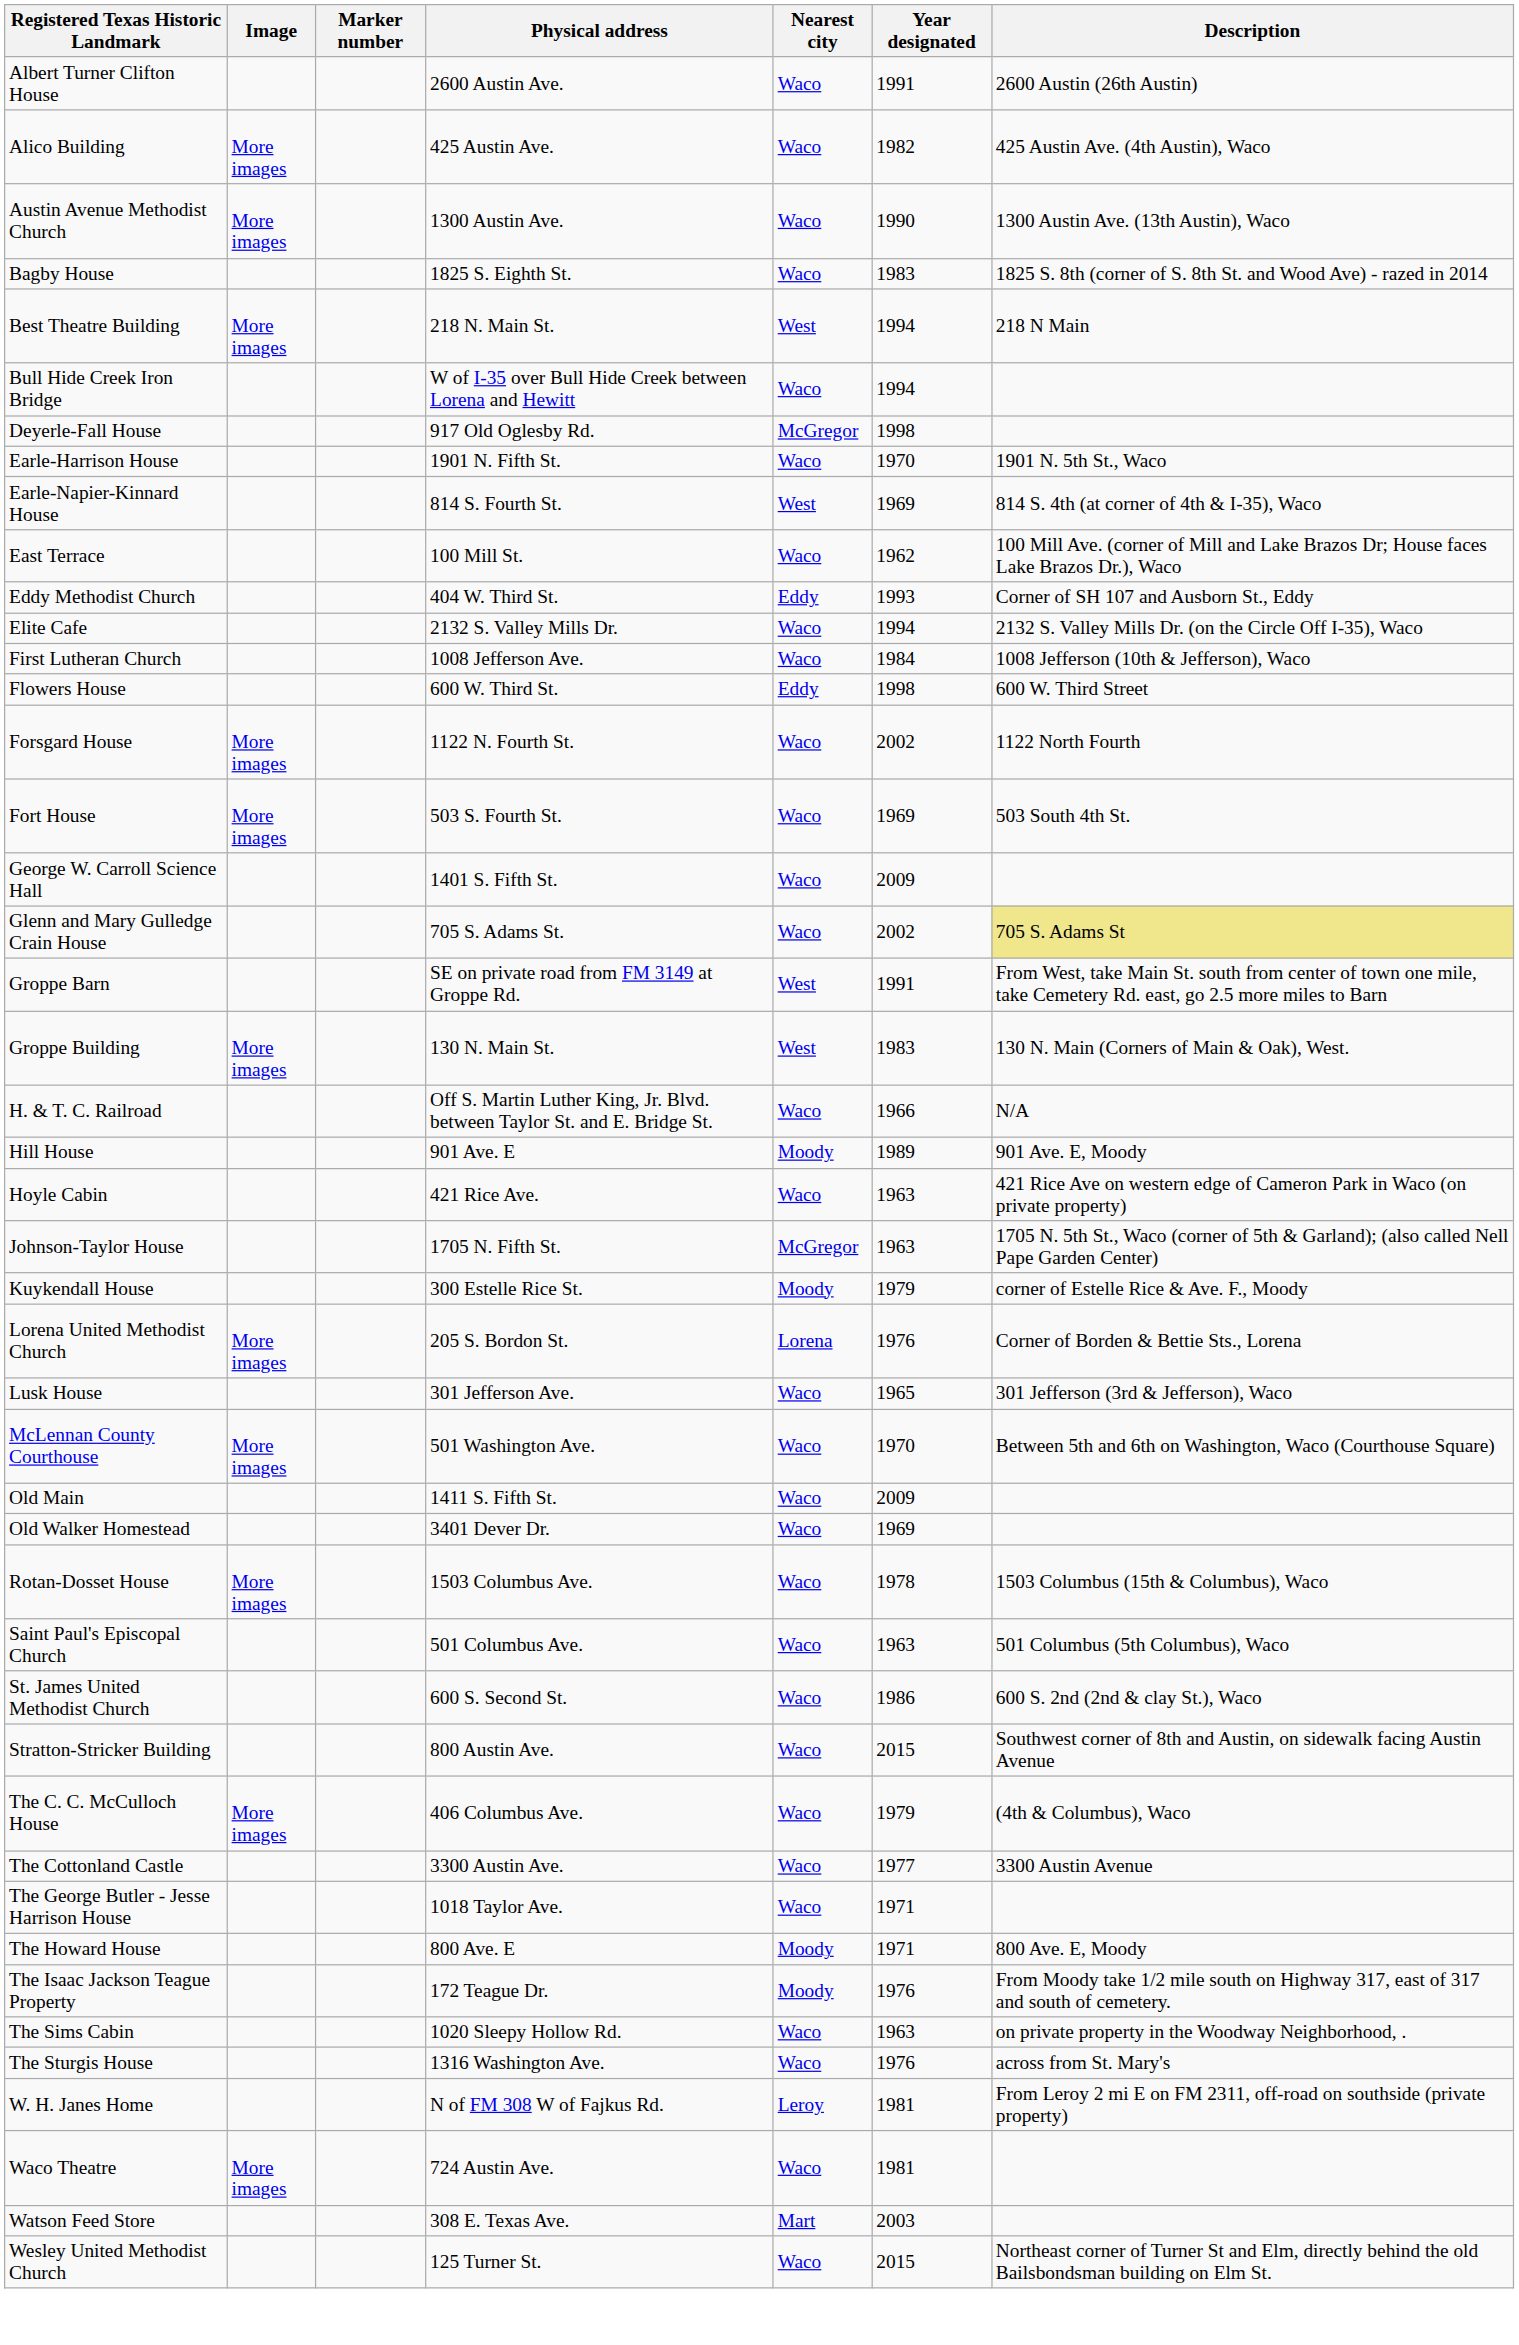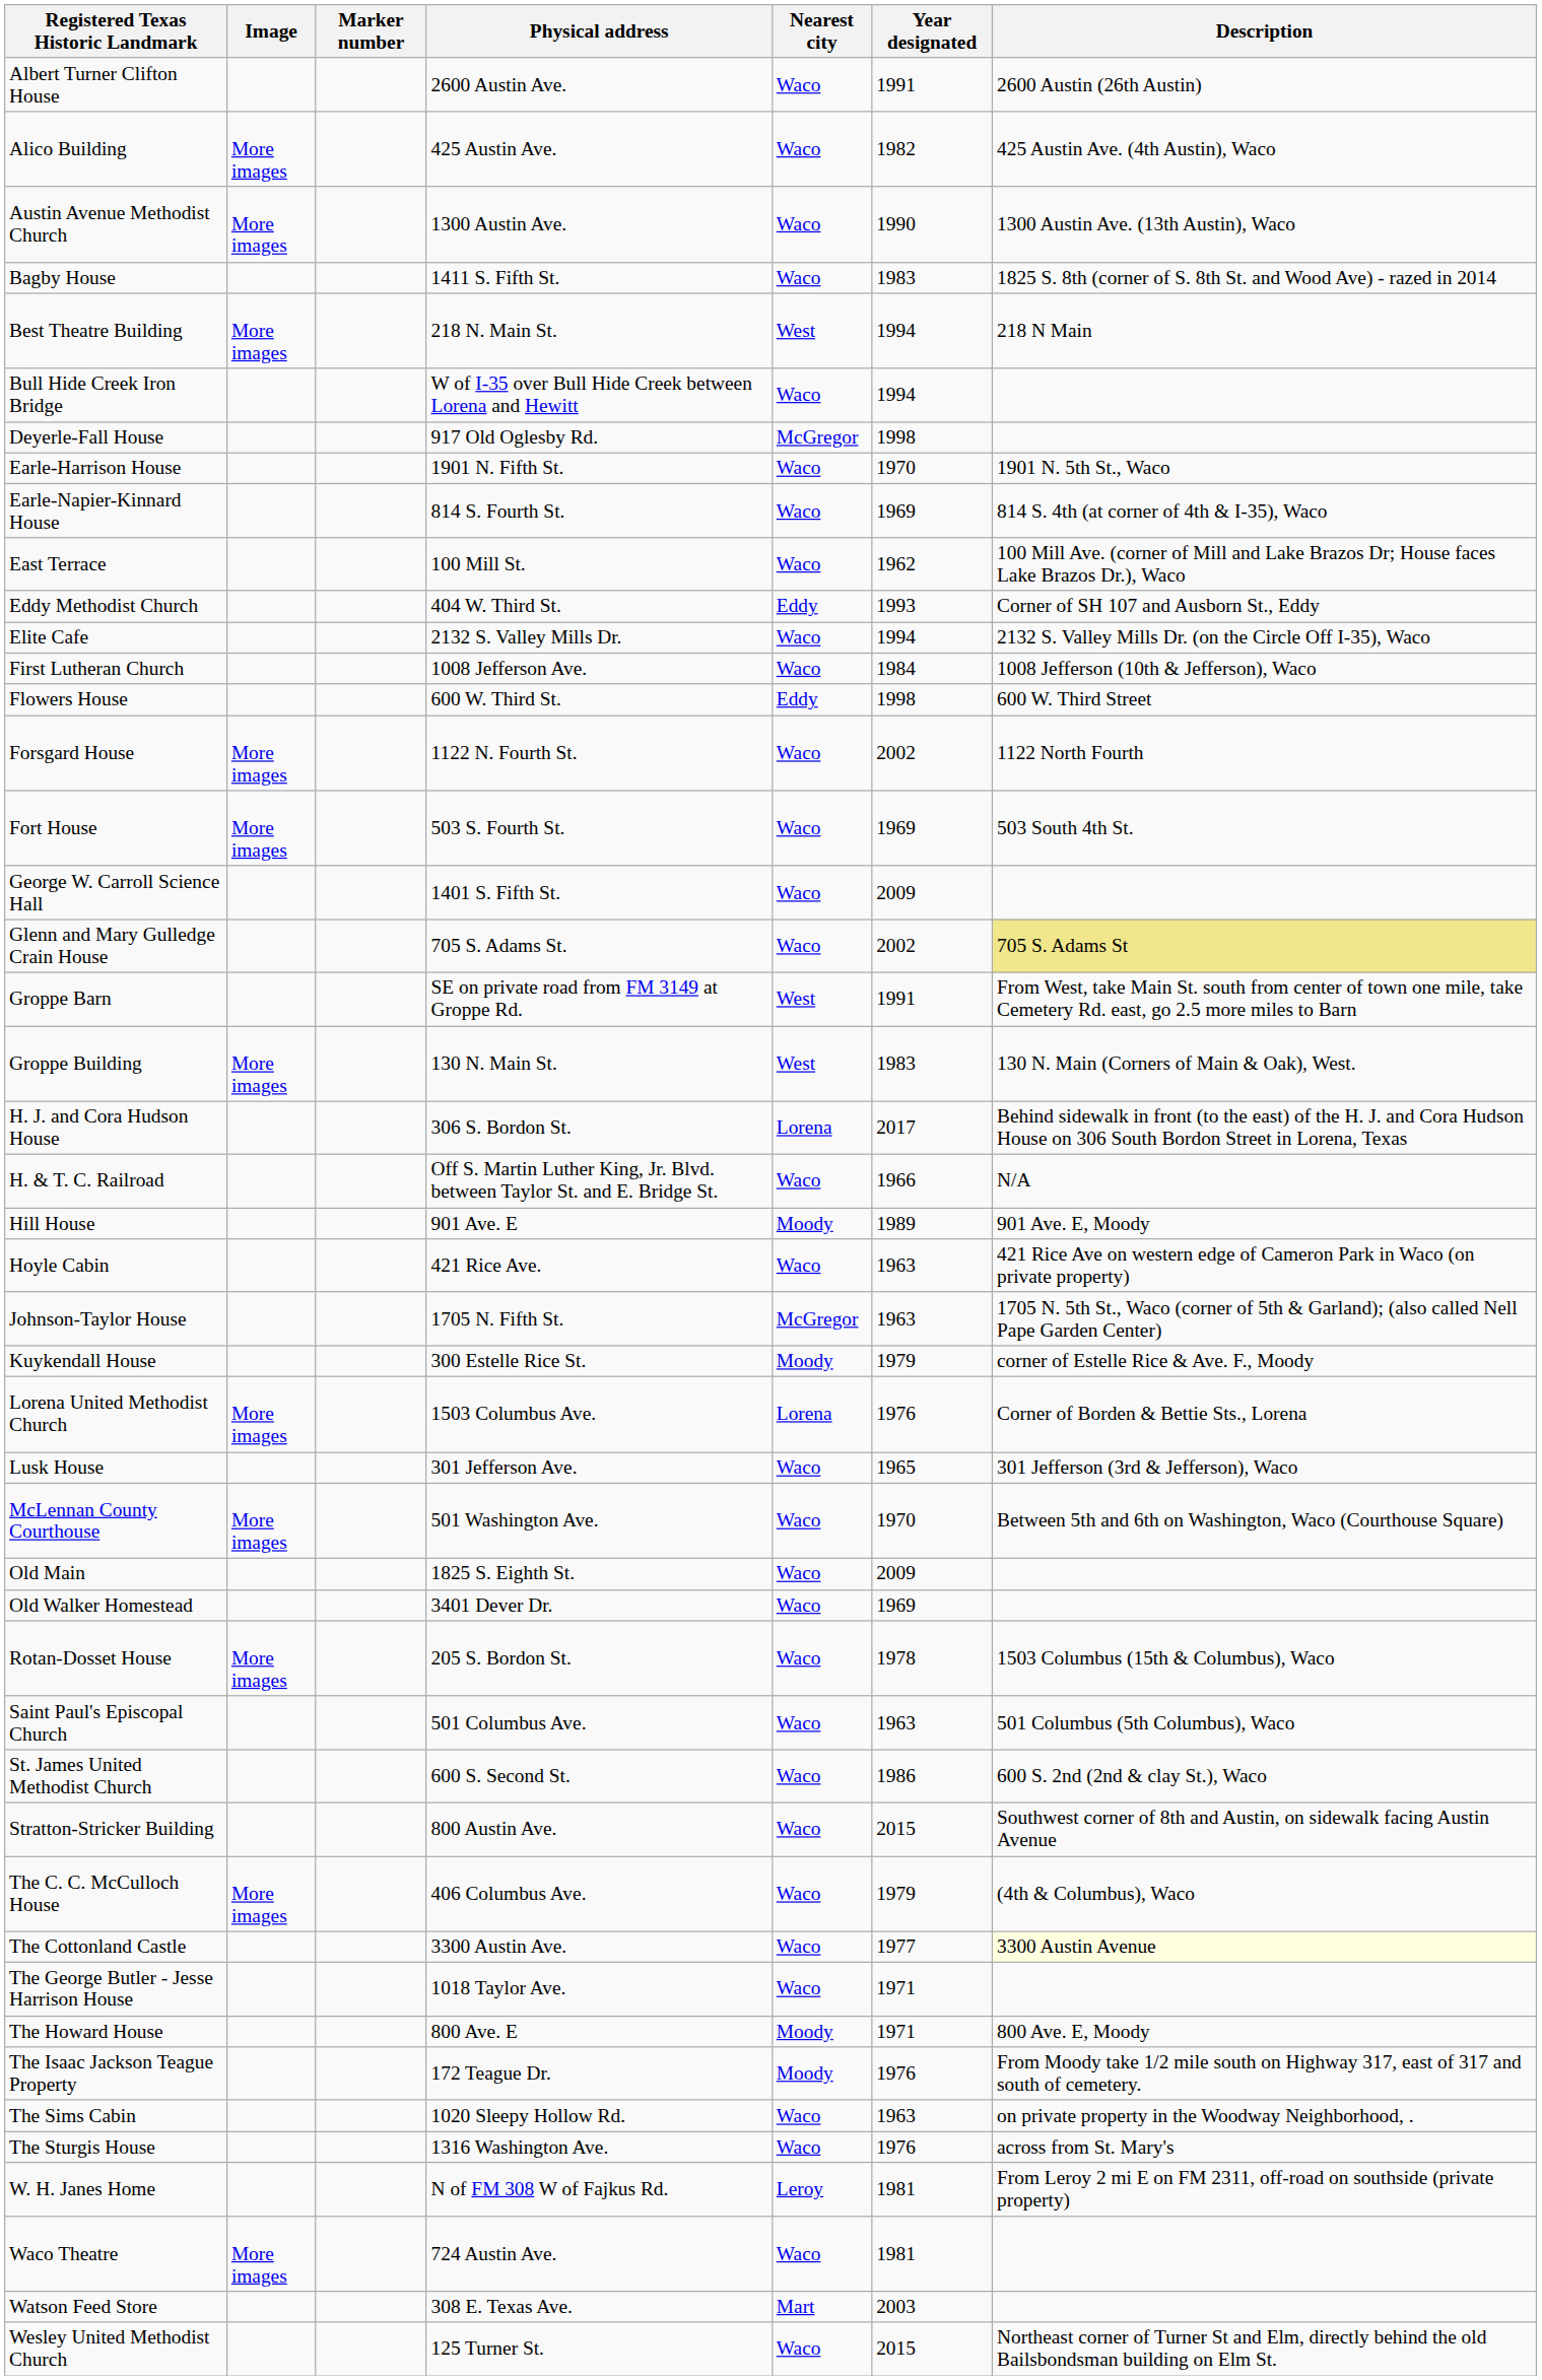Bagby House | Physical address: 1825 S. Eighth St. -> 1411 S. Fifth St.
Earle-Napier-Kinnard House | Nearest city: West -> Waco
+ row: H. J. and Cora Hudson House | 306 S. Bordon St. | Lorena | 2017 | Behind sidewalk in front (to the east) of the H. J. and Cora Hudson House on 306 South Bordon Street in Lorena, Texas
Lorena United Methodist Church | Physical address: 205 S. Bordon St. -> 1503 Columbus Ave.
Old Main | Physical address: 1411 S. Fifth St. -> 1825 S. Eighth St.
Rotan-Dosset House | Physical address: 1503 Columbus Ave. -> 205 S. Bordon St.
The Cottonland Castle | Description: no background -> lightyellow background
